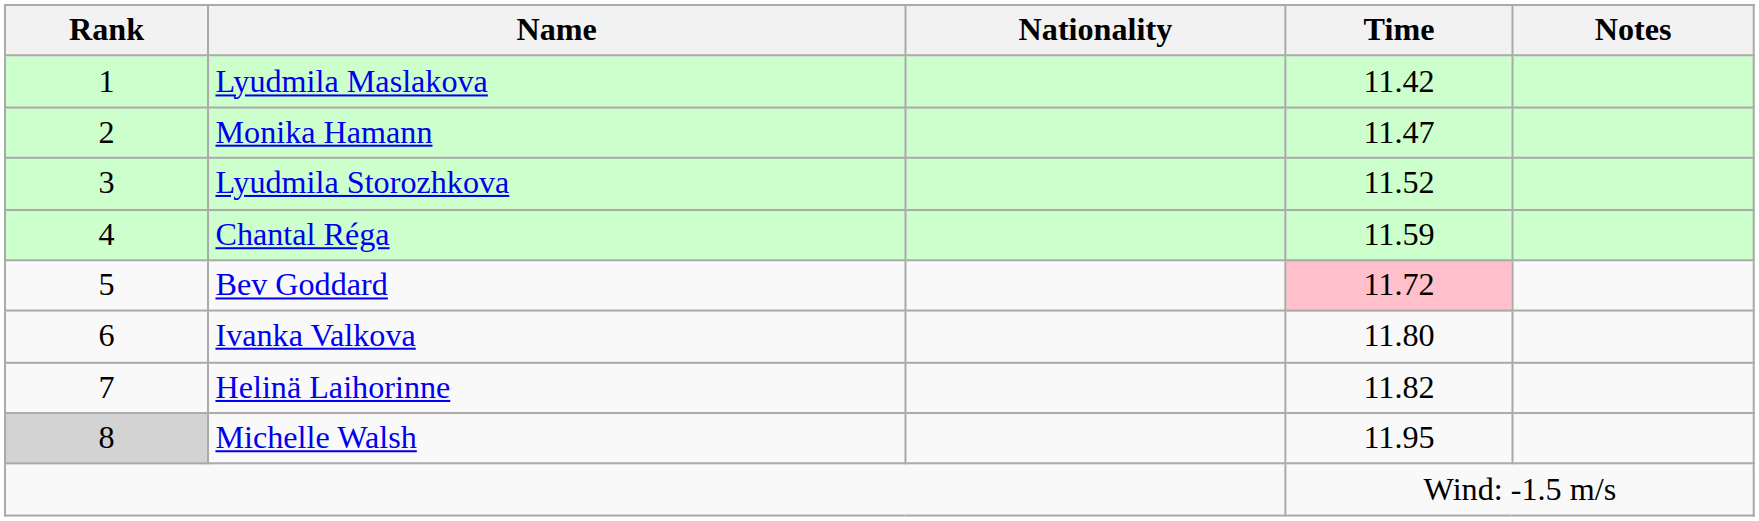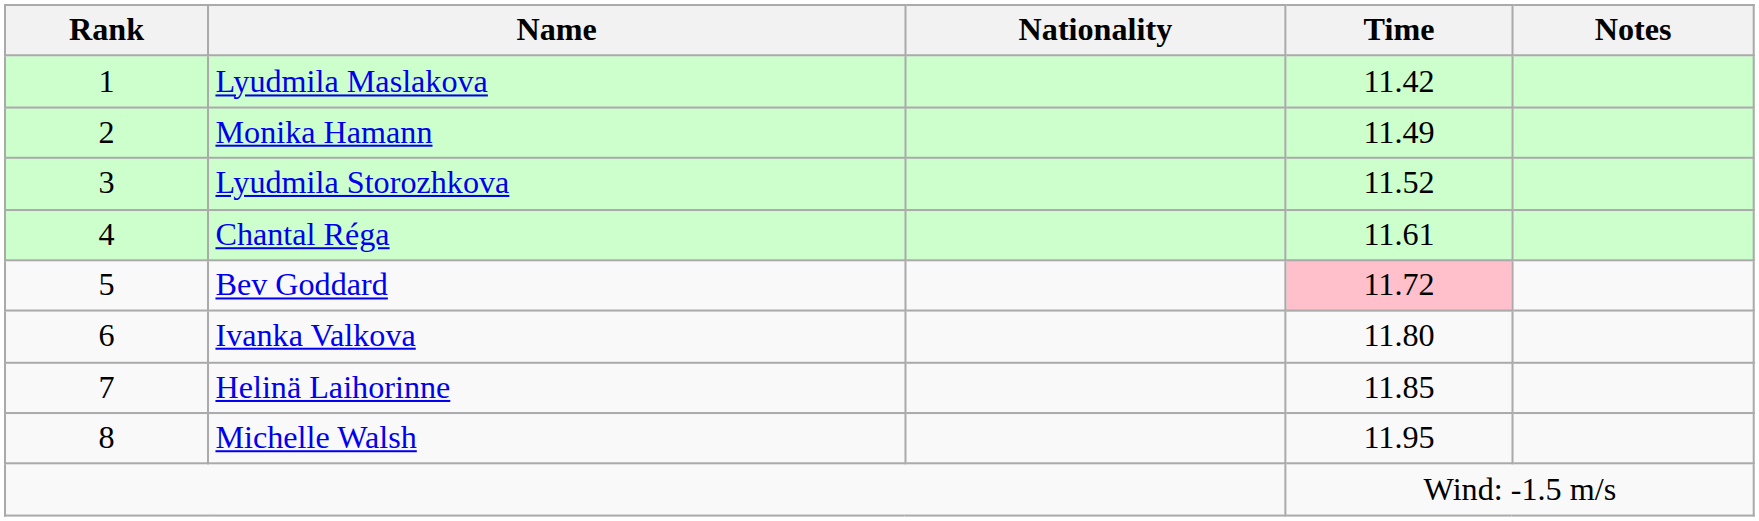Monika Hamann | Time: 11.47 -> 11.49
Chantal Réga | Time: 11.59 -> 11.61
Helinä Laihorinne | Time: 11.82 -> 11.85
Michelle Walsh | Rank: lightgrey background -> no background
